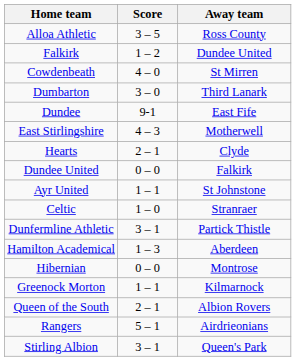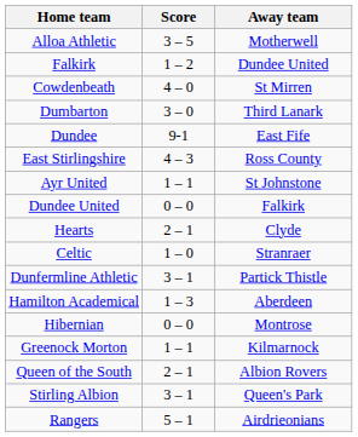Alloa Athletic | Away team: Ross County -> Motherwell
East Stirlingshire | Away team: Motherwell -> Ross County
rows swapped: Hearts <-> Ayr United
rows swapped: Rangers <-> Stirling Albion
